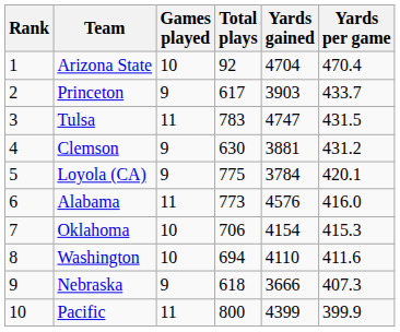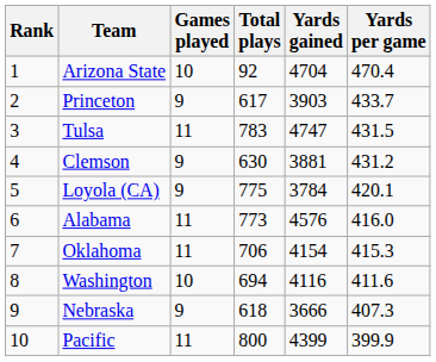Oklahoma | Games played: 10 -> 11
Washington | Yards gained: 4110 -> 4116
